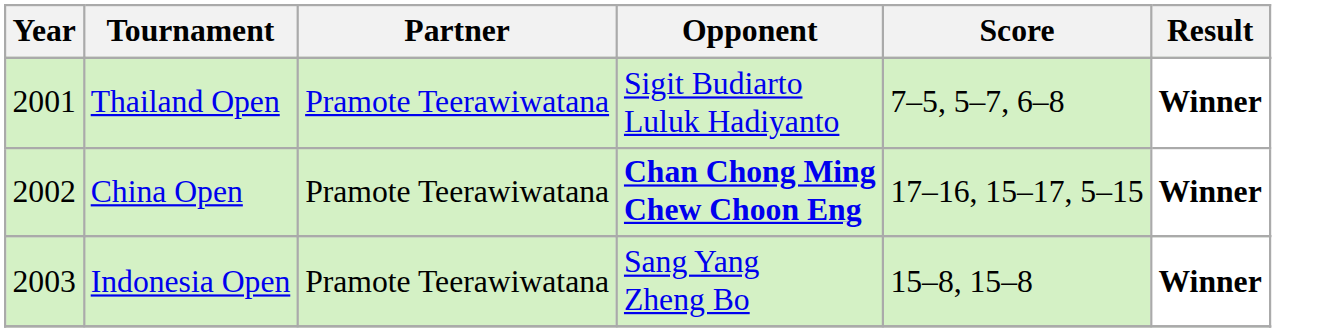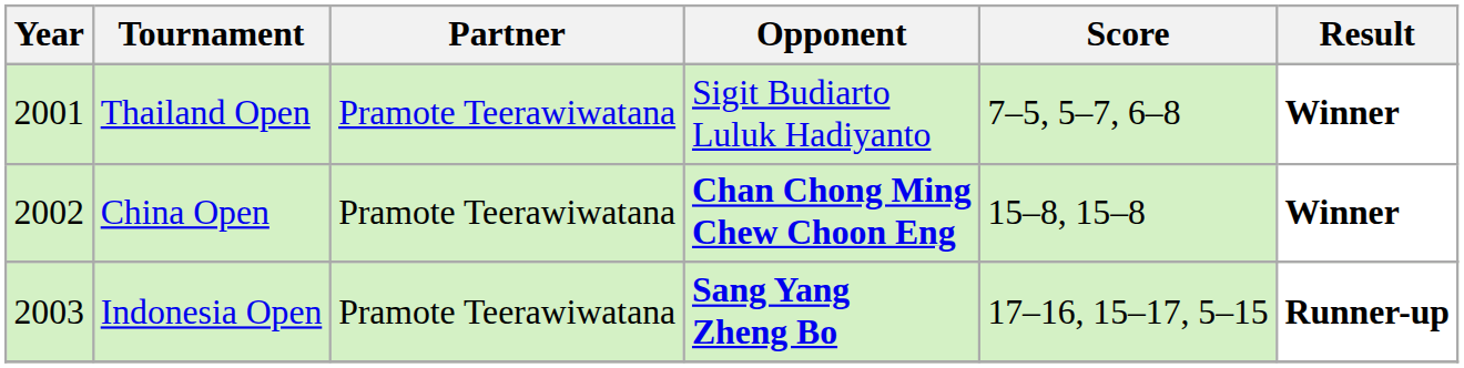China Open | Score: 17–16, 15–17, 5–15 -> 15–8, 15–8
Indonesia Open | Opponent: normal -> bold
Indonesia Open | Score: 15–8, 15–8 -> 17–16, 15–17, 5–15
Indonesia Open | Result: Winner -> Runner-up
